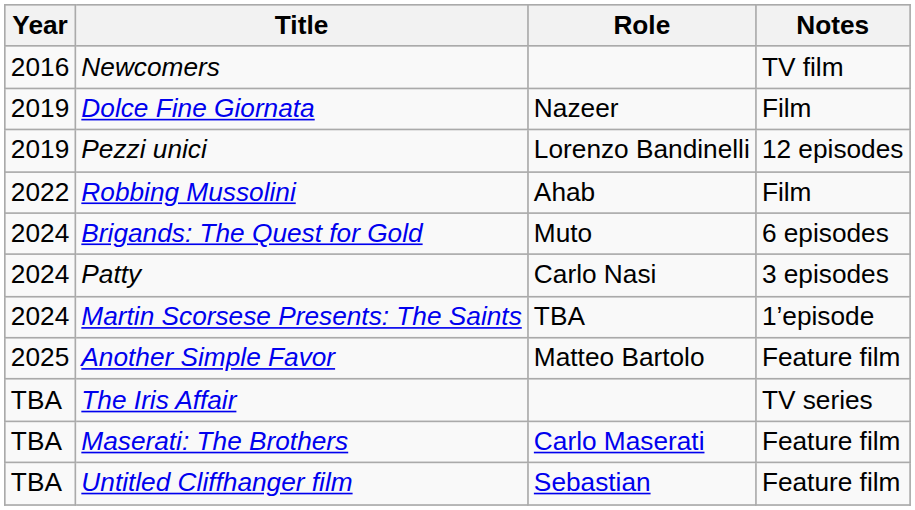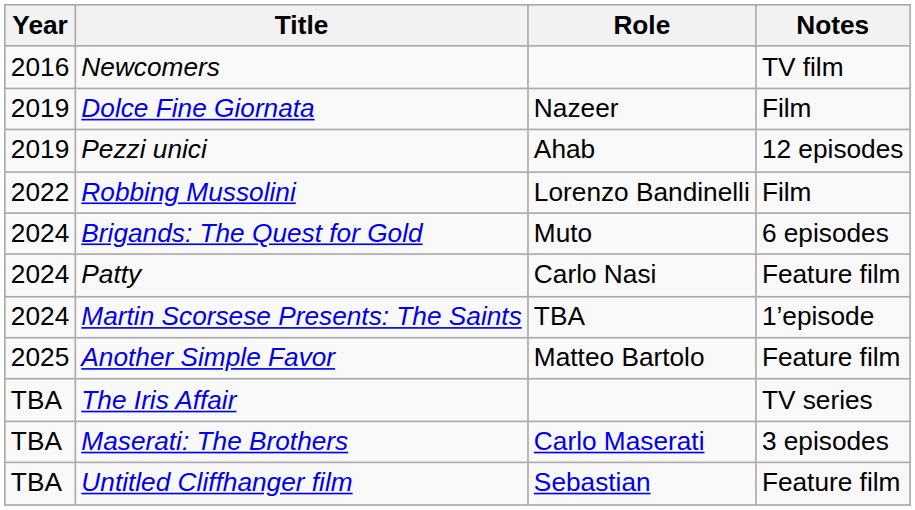Pezzi unici | Role: Lorenzo Bandinelli -> Ahab
Robbing Mussolini | Role: Ahab -> Lorenzo Bandinelli
Patty | Notes: 3 episodes -> Feature film
Maserati: The Brothers | Notes: Feature film -> 3 episodes
